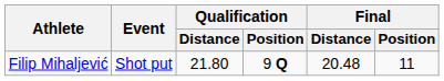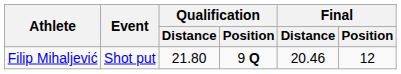Filip Mihaljević | Final / Distance: 20.48 -> 20.46
Filip Mihaljević | Final / Position: 11 -> 12
